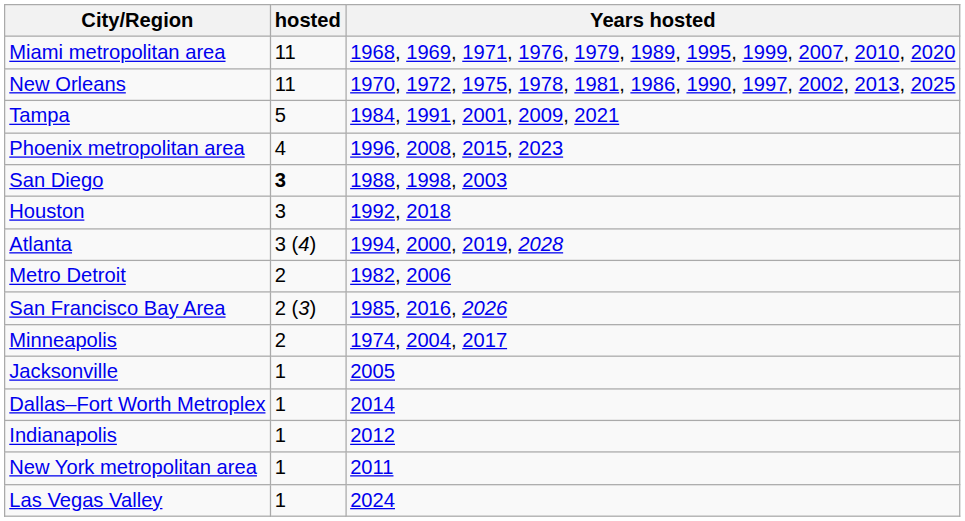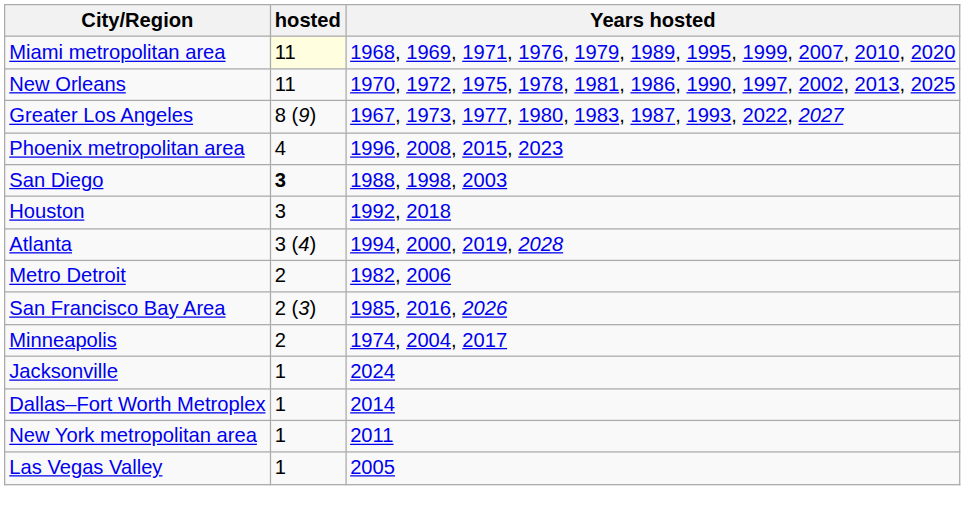Miami metropolitan area | hosted: no background -> lightyellow background
+ row: Greater Los Angeles | 8 (9) | 1967, 1973, 1977, 1980, 1983, 1987, 1993, 2022, 2027
- row: Tampa | 5 | 1984, 1991, 2001, 2009, 2021
Jacksonville | Years hosted: 2005 -> 2024
- row: Indianapolis | 1 | 2012
Las Vegas Valley | Years hosted: 2024 -> 2005
